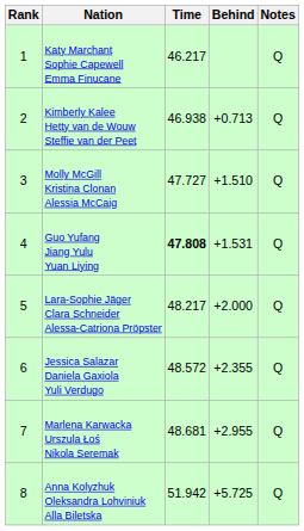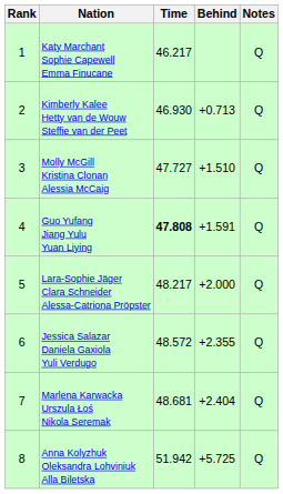Kimberly Kalee Hetty van de Wouw Steffie van der Peet | Time: 46.938 -> 46.930
Guo Yufang Jiang Yulu Yuan Liying | Behind: +1.531 -> +1.591
Marlena Karwacka Urszula Łoś Nikola Seremak | Behind: +2.955 -> +2.404
